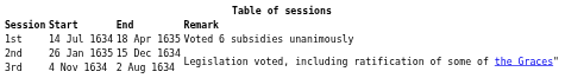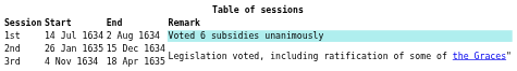1st | End: 18 Apr 1635 -> 2 Aug 1634
1st | Remark: no background -> paleturquoise background
3rd | End: 2 Aug 1634 -> 18 Apr 1635
